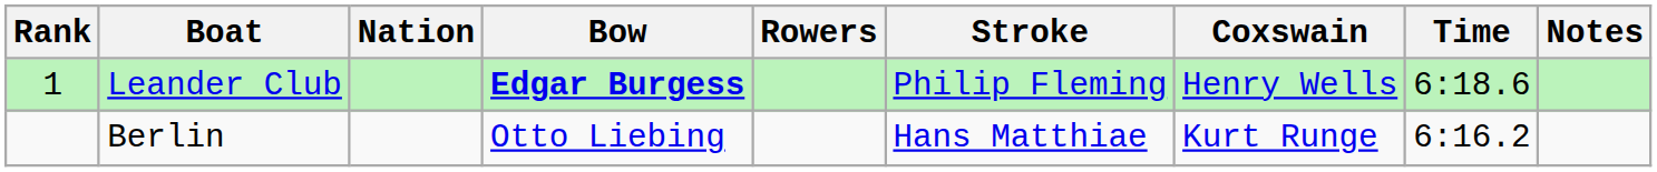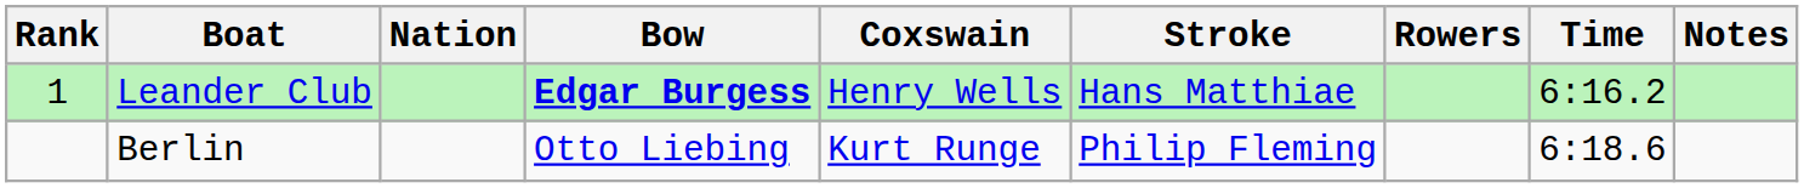columns swapped: Rowers <-> Coxswain
Leander Club | Stroke: Philip Fleming -> Hans Matthiae
Leander Club | Time: 6:18.6 -> 6:16.2
Berlin | Stroke: Hans Matthiae -> Philip Fleming
Berlin | Time: 6:16.2 -> 6:18.6
